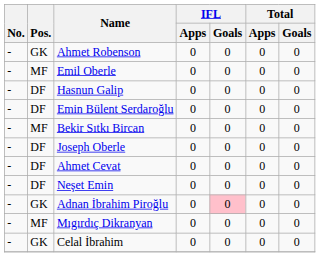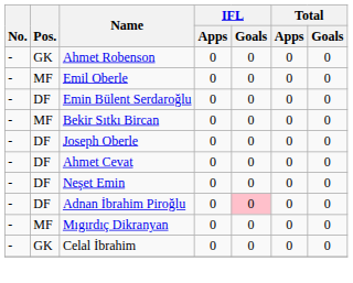- row: - | DF | Hasnun Galip | 0 | 0 | 0 | 0
Adnan İbrahim Piroğlu | Pos.: GK -> DF
